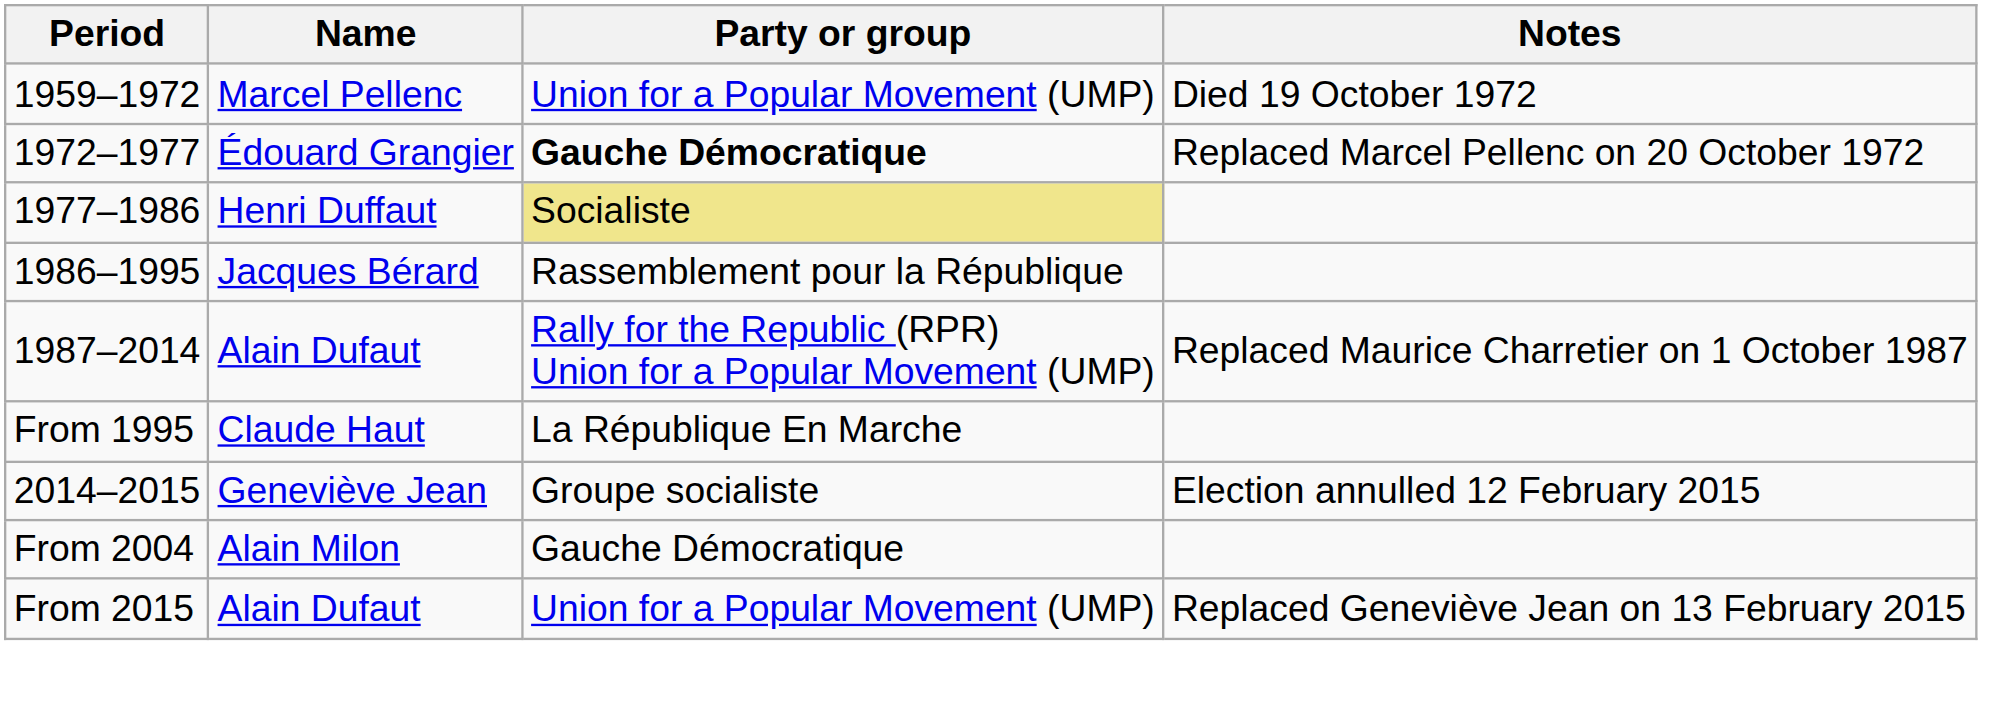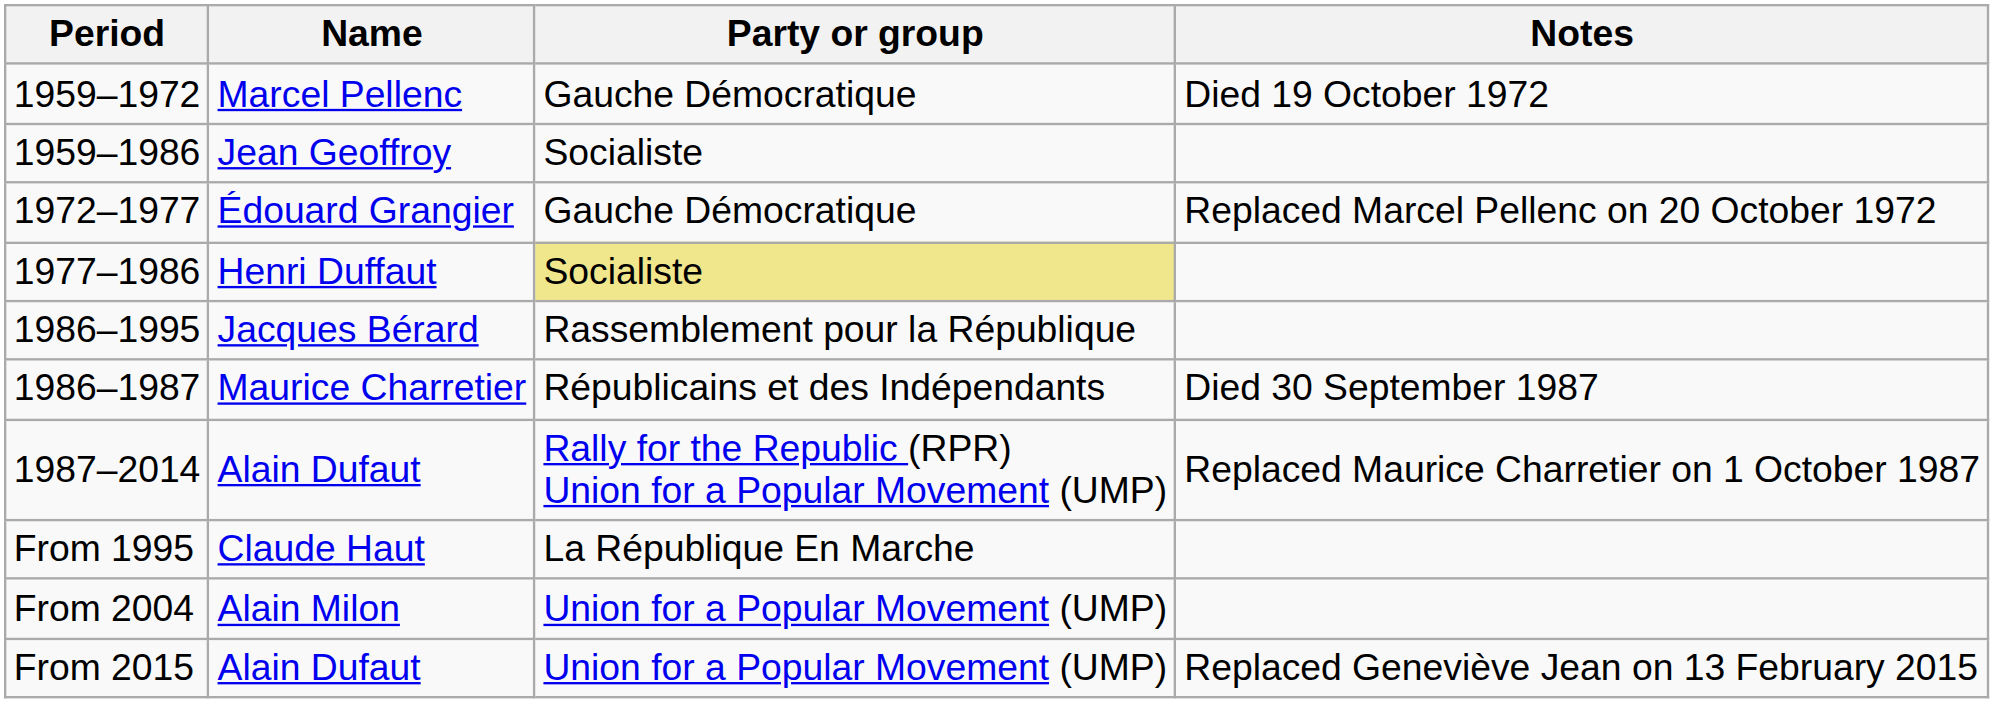Marcel Pellenc | Party or group: Union for a Popular Movement (UMP) -> Gauche Démocratique
+ row: 1959–1986 | Jean Geoffroy | Socialiste
Édouard Grangier | Party or group: bold -> normal
+ row: 1986–1987 | Maurice Charretier | Républicains et des Indépendants | Died 30 September 1987
- row: 2014–2015 | Geneviève Jean | Groupe socialiste | Election annulled 12 February 2015
Alain Milon | Party or group: Gauche Démocratique -> Union for a Popular Movement (UMP)
